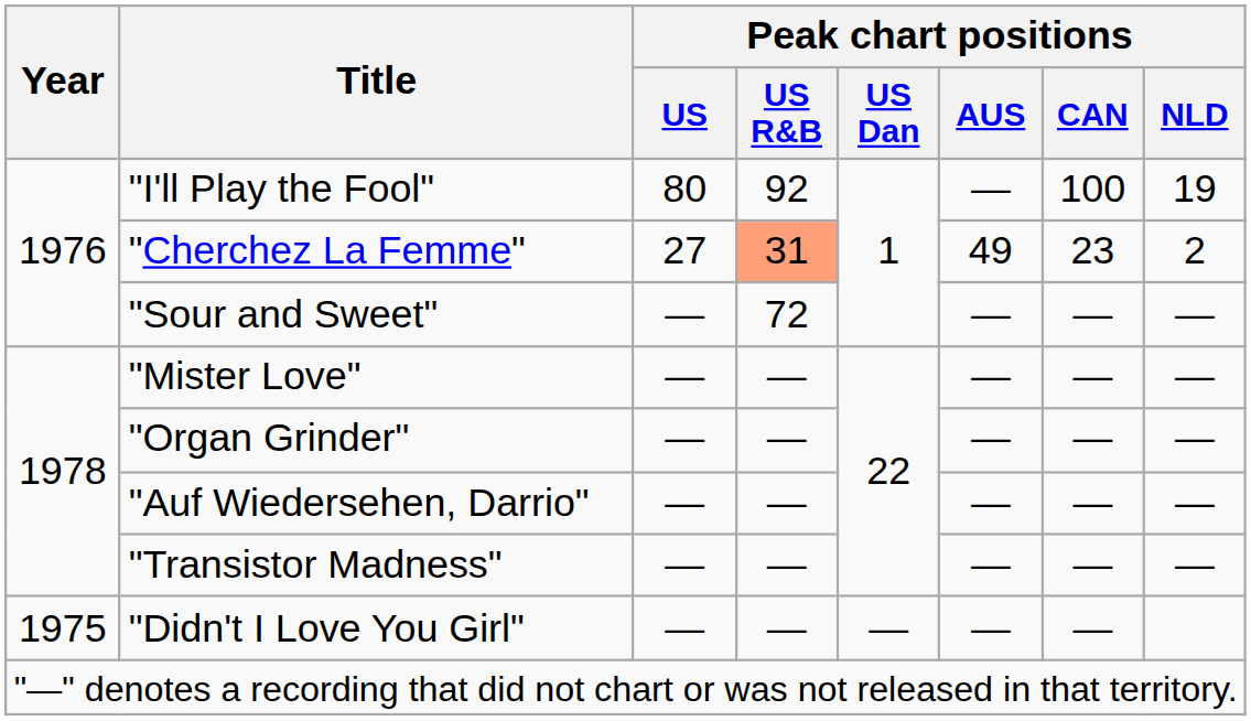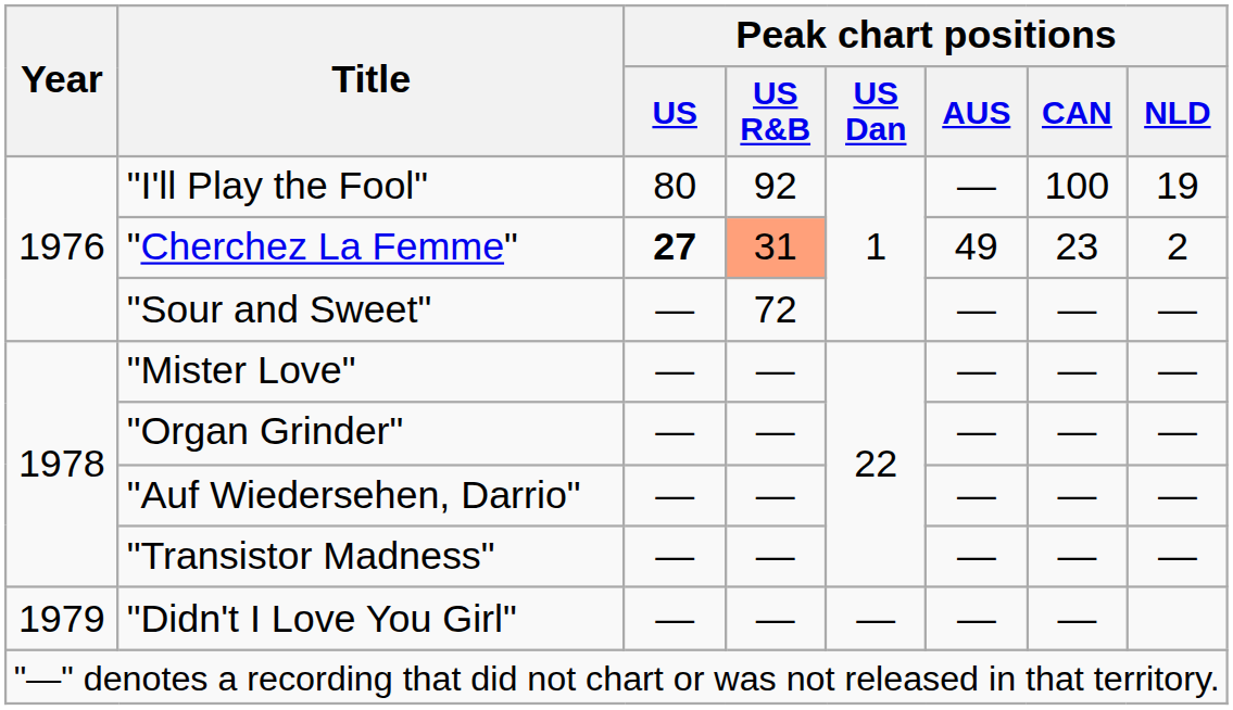"Cherchez La Femme" | Peak chart positions / US: normal -> bold
"Didn't I Love You Girl" | Year: 1975 -> 1979
